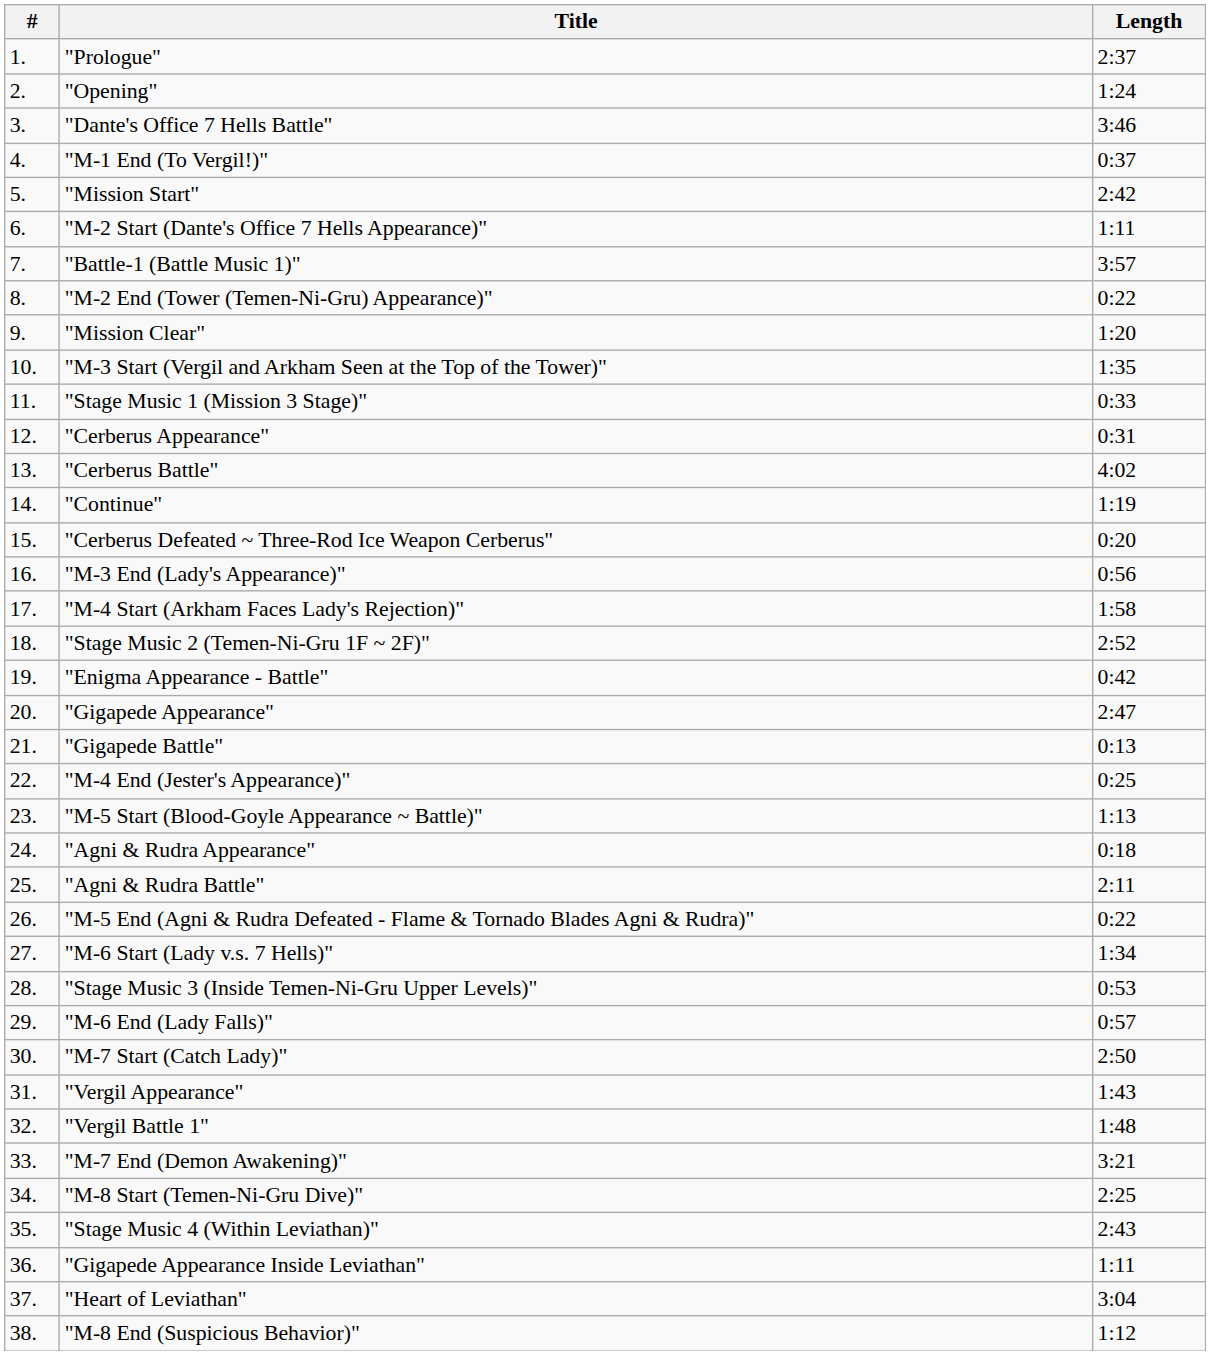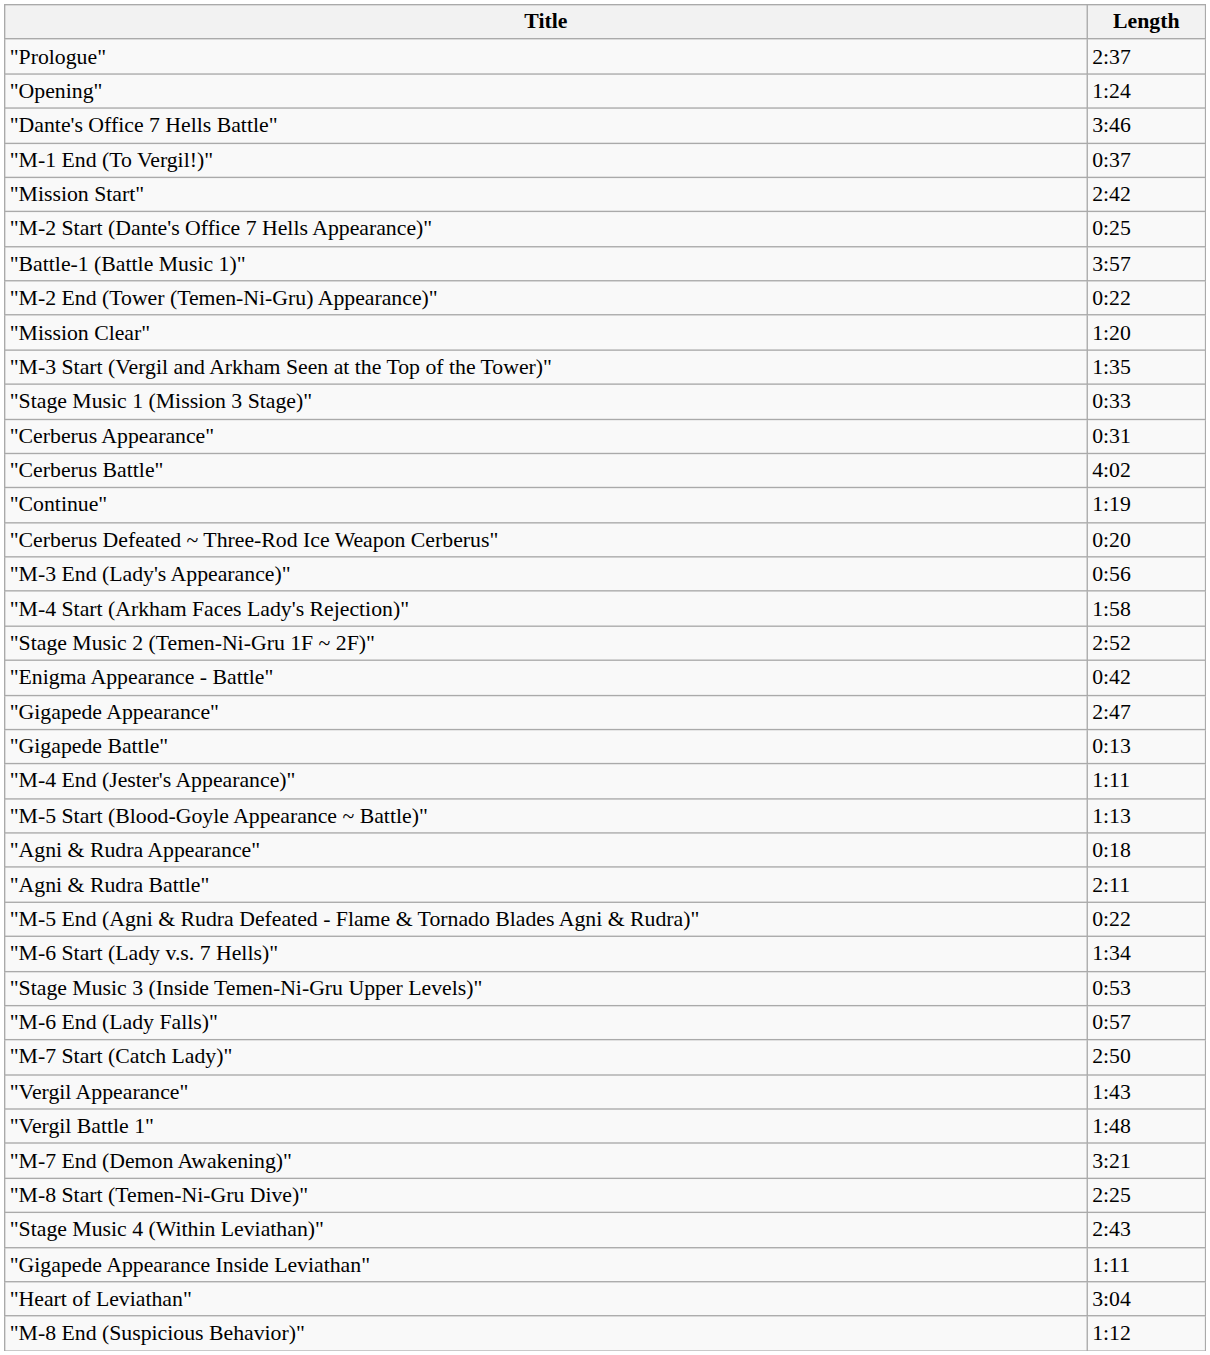- column: # | 1. | 2. | 3. | 4. | 5. | 6. | 7. | 8. | 9. | 10. | 11. | 12. | 13. | 14. | 15. | 16. | 17. | 18. | 19. | 20. | 21. | 22. | 23. | 24. | 25. | 26. | 27. | 28. | 29. | 30. | 31. | 32. | 33. | 34. | 35. | 36. | 37. | 38.
"M-2 Start (Dante's Office 7 Hells Appearance)" | Length: 1:11 -> 0:25
"M-4 End (Jester's Appearance)" | Length: 0:25 -> 1:11
